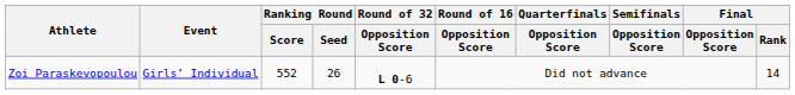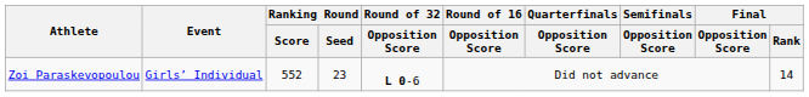Zoi Paraskevopoulou | Ranking Round / Seed: 26 -> 23
